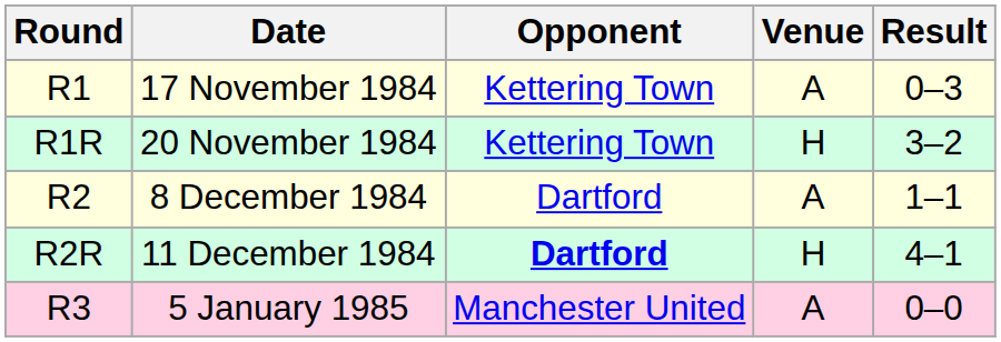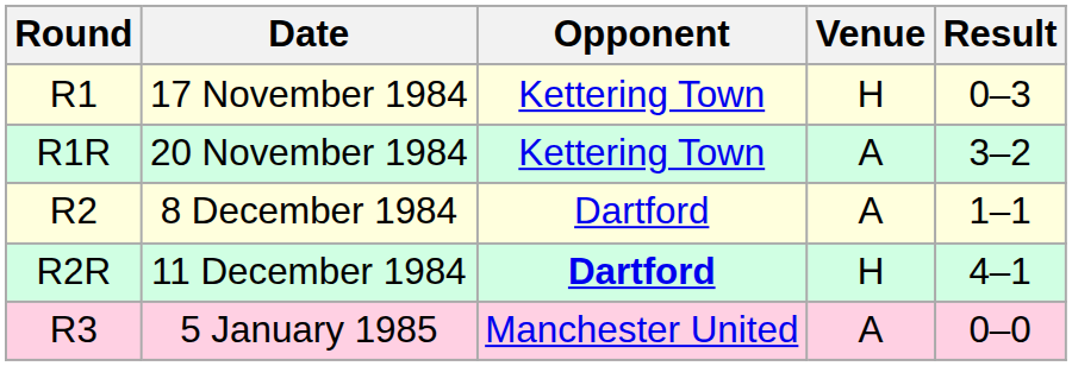17 November 1984 | Venue: A -> H
20 November 1984 | Venue: H -> A
